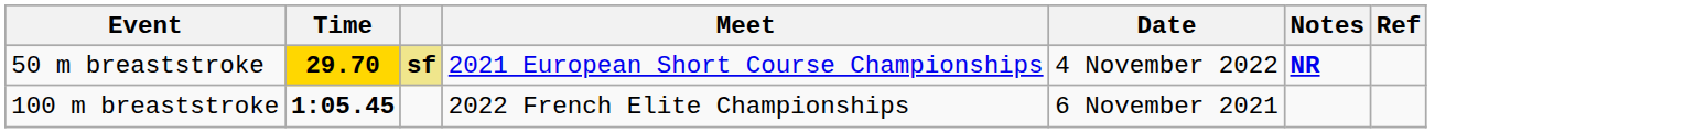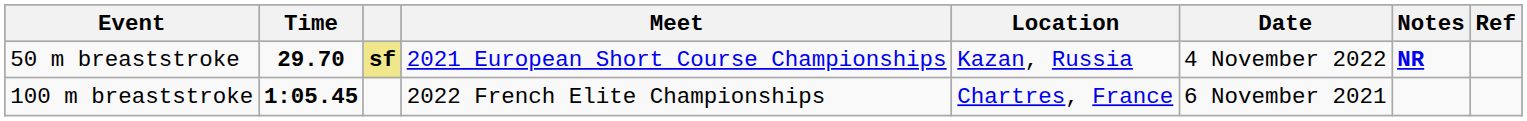+ column: Location | Kazan, Russia | Chartres, France
50 m breaststroke | Time: gold background -> no background
